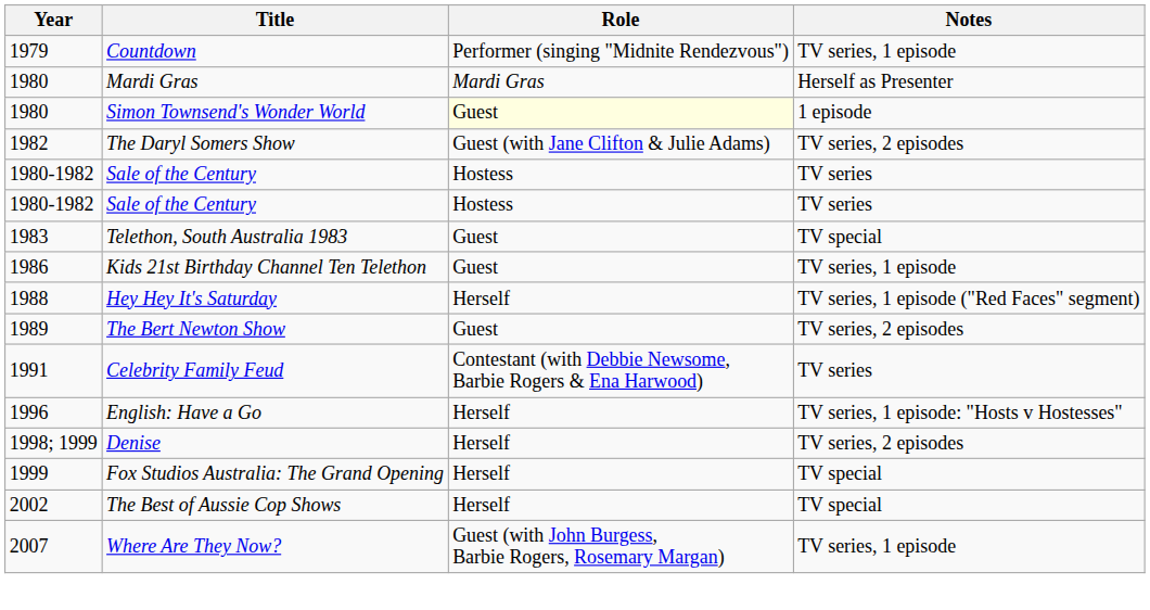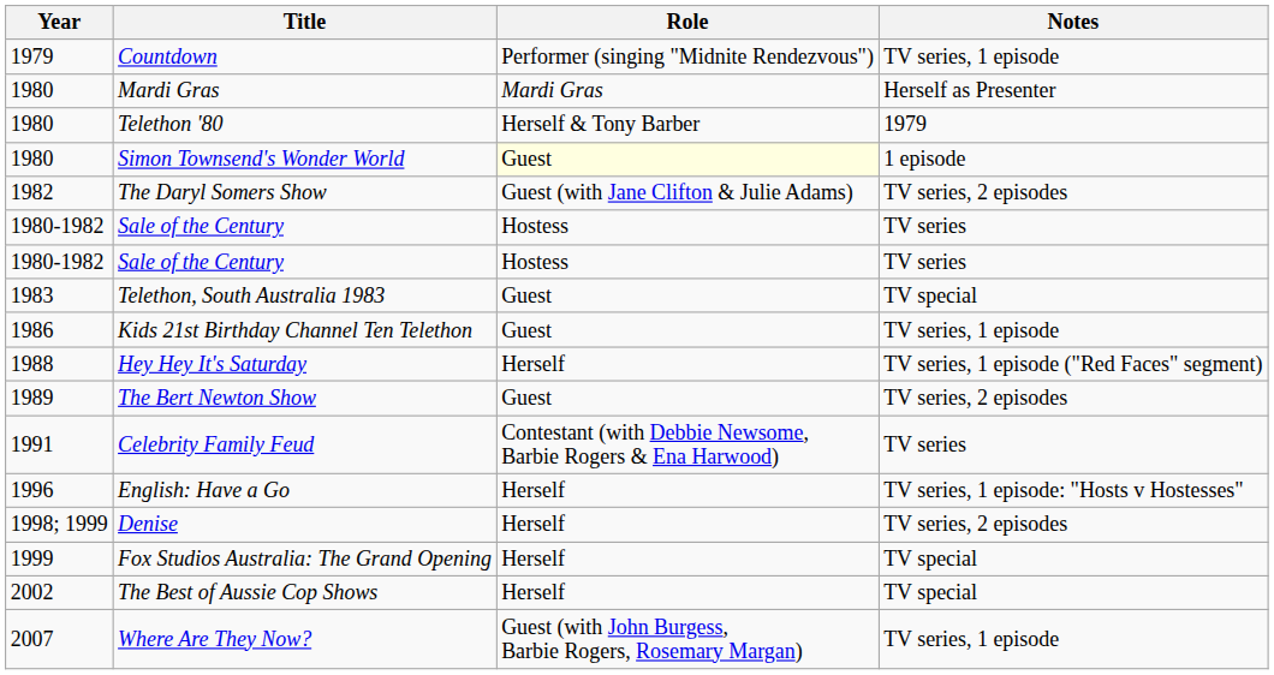+ row: 1980 | Telethon '80 | Herself & Tony Barber | 1979
